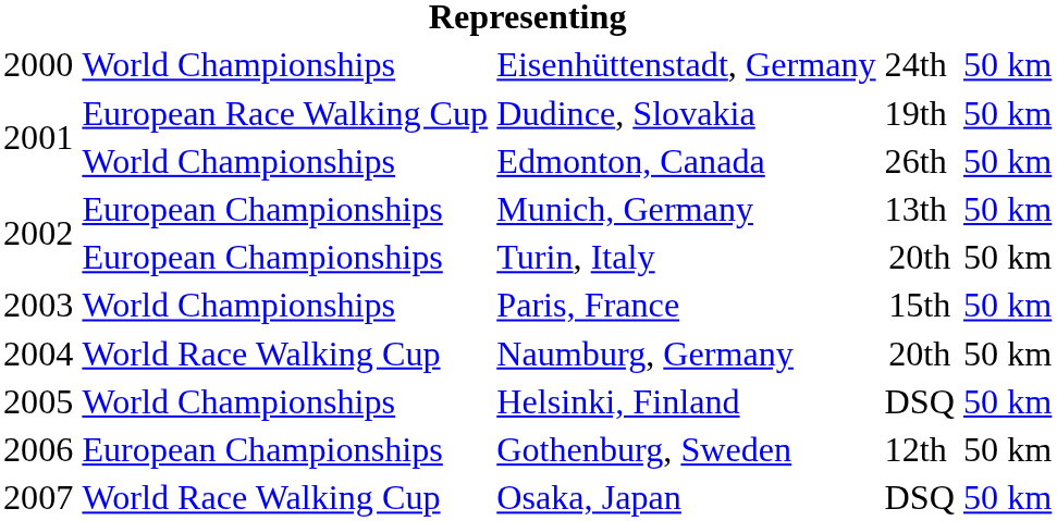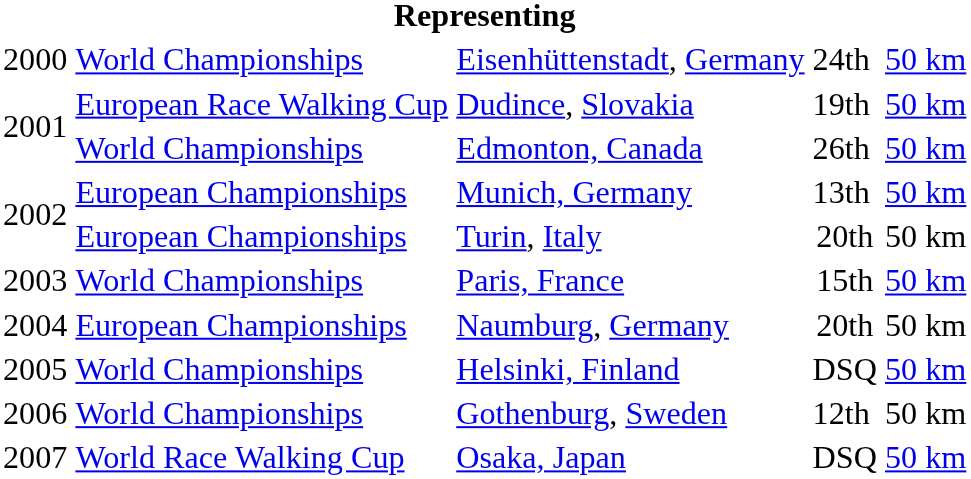Naumburg, Germany | column 2: World Race Walking Cup -> European Championships
Gothenburg, Sweden | column 2: European Championships -> World Championships
